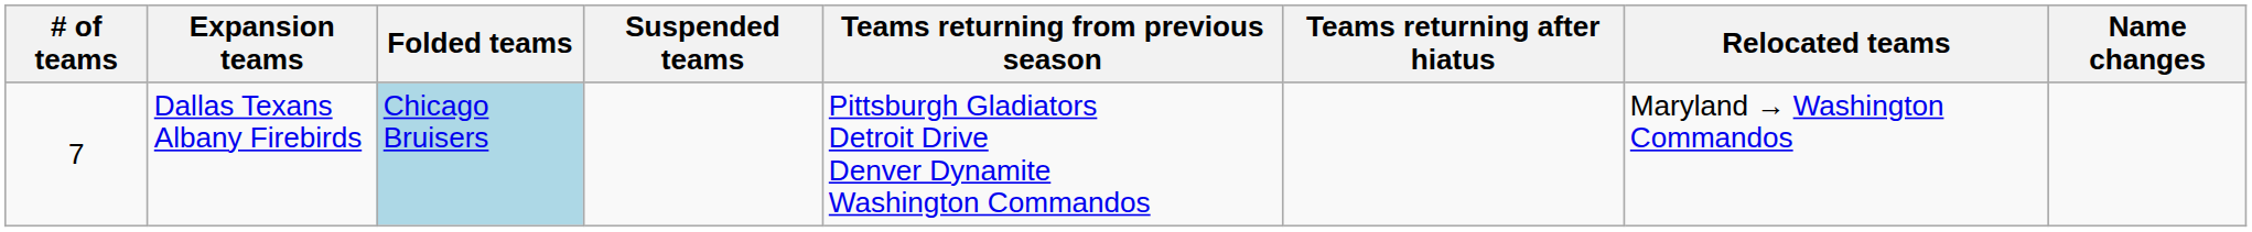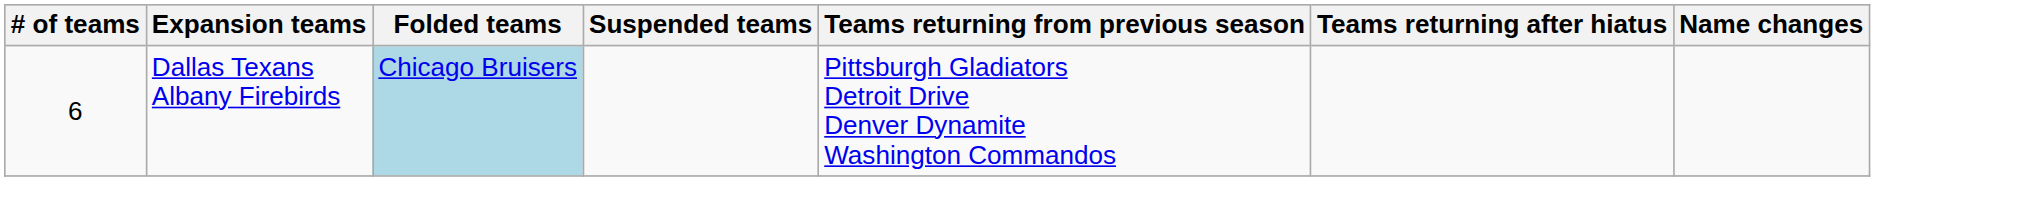- column: Relocated teams | Maryland → Washington Commandos
Dallas Texans Albany Firebirds | # of teams: 7 -> 6
